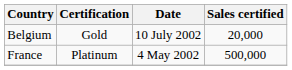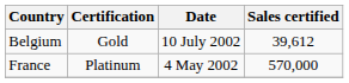Belgium | Sales certified: 20,000 -> 39,612
France | Sales certified: 500,000 -> 570,000
